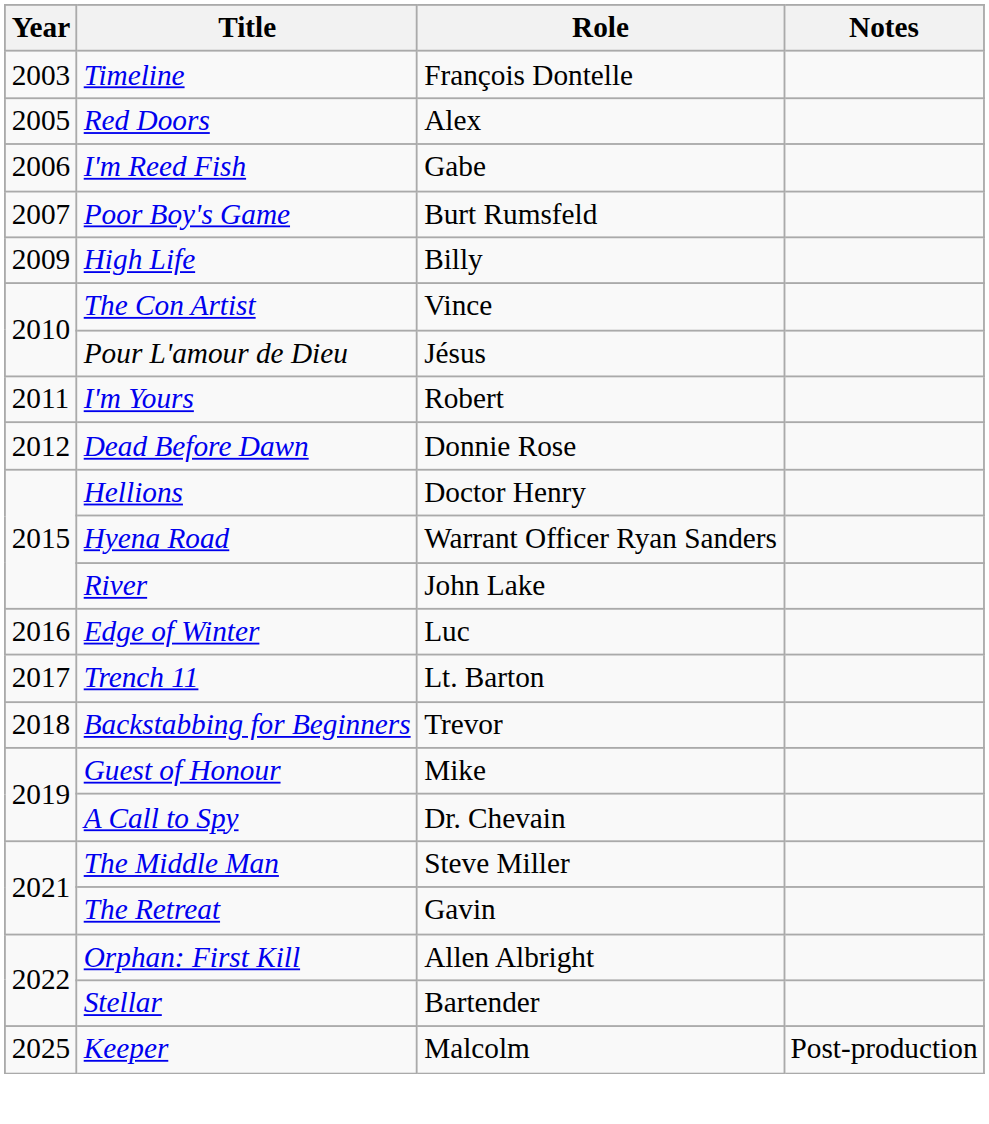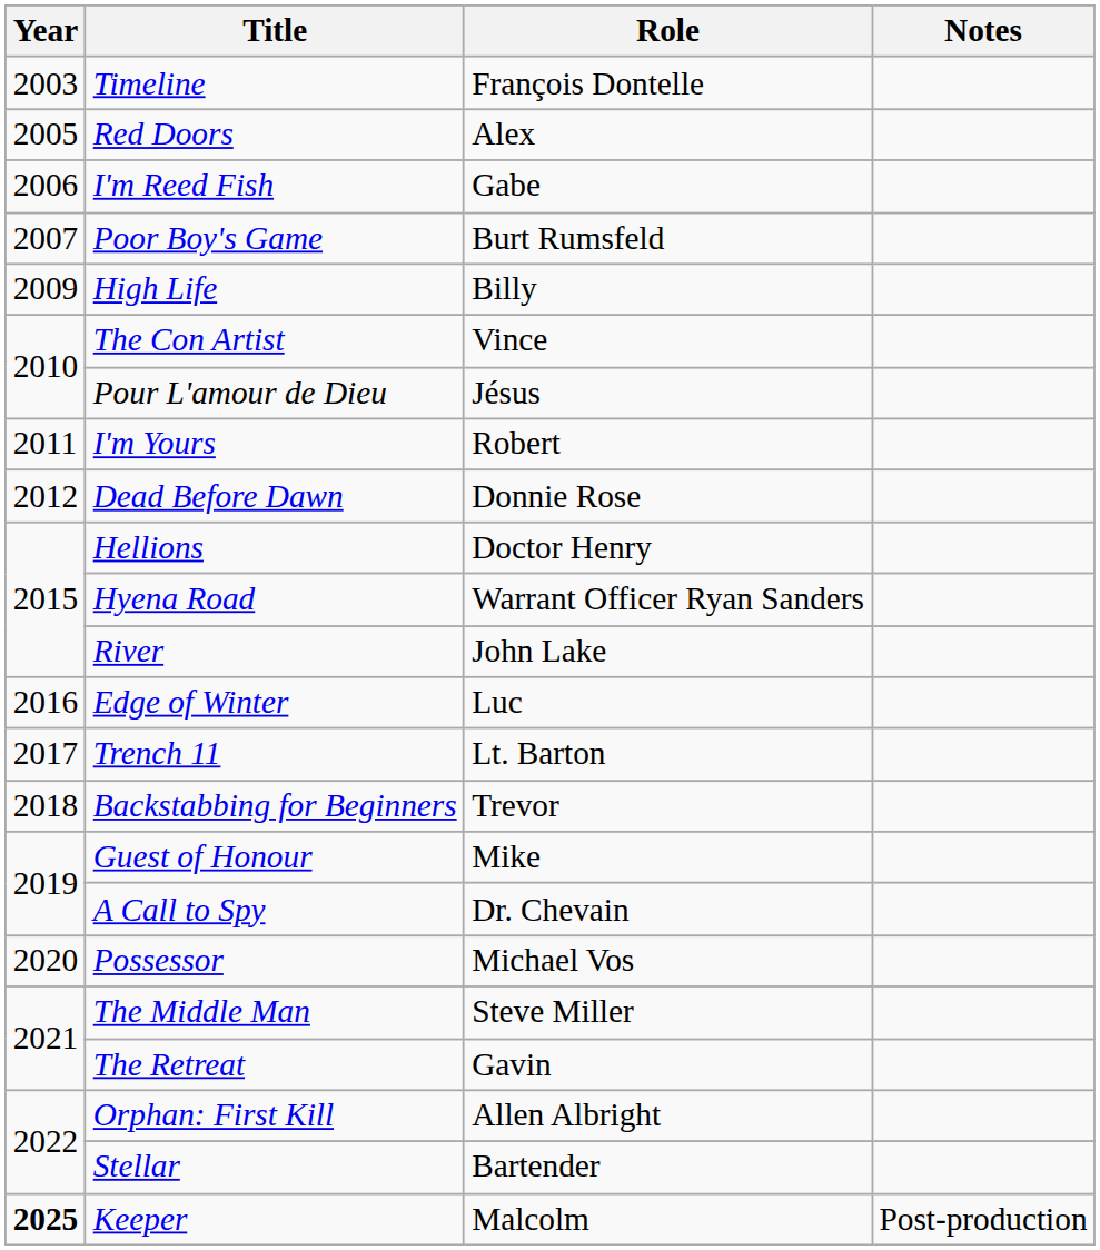+ row: 2020 | Possessor | Michael Vos
Keeper | Year: normal -> bold
